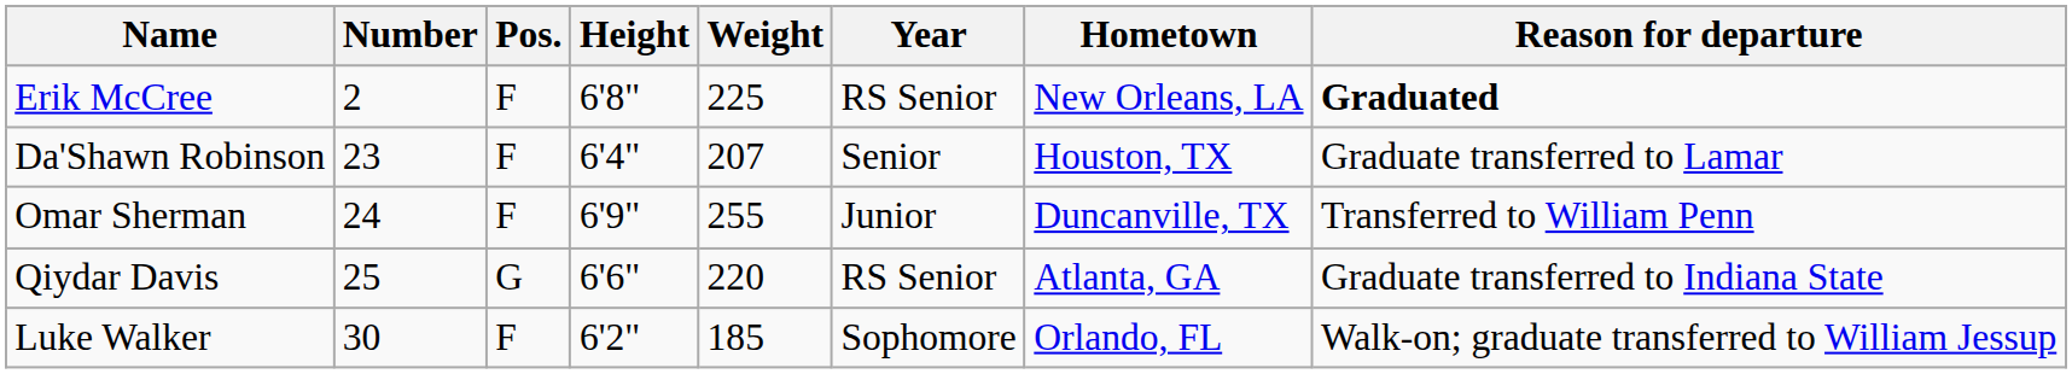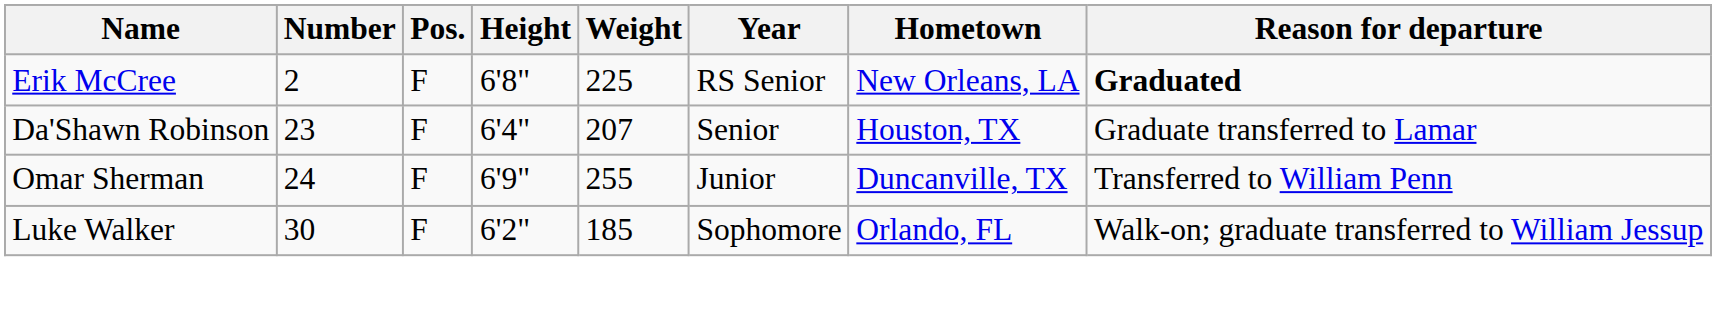- row: Qiydar Davis | 25 | G | 6'6" | 220 | RS Senior | Atlanta, GA | Graduate transferred to Indiana State
